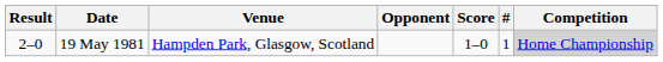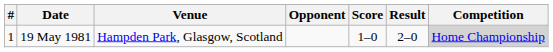columns swapped: # <-> Result
